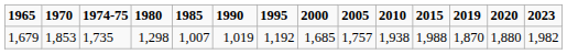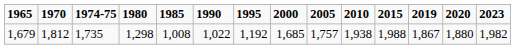1,679 | 1970: 1,853 -> 1,812
1,679 | 1985: 1,007 -> 1,008
1,679 | 1990: 1,019 -> 1,022
1,679 | 2019: 1,870 -> 1,867
